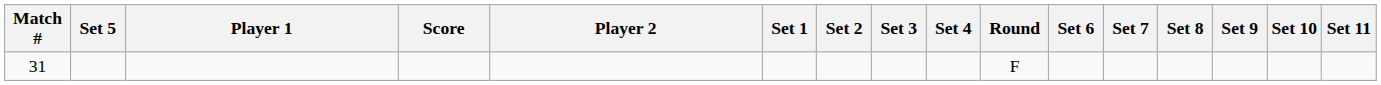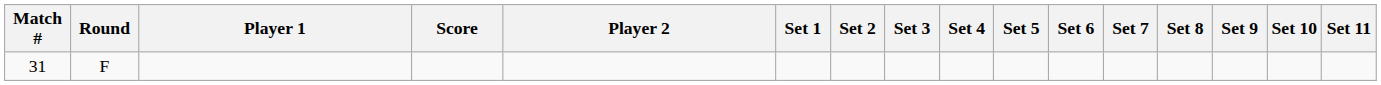columns swapped: Round <-> Set 5
